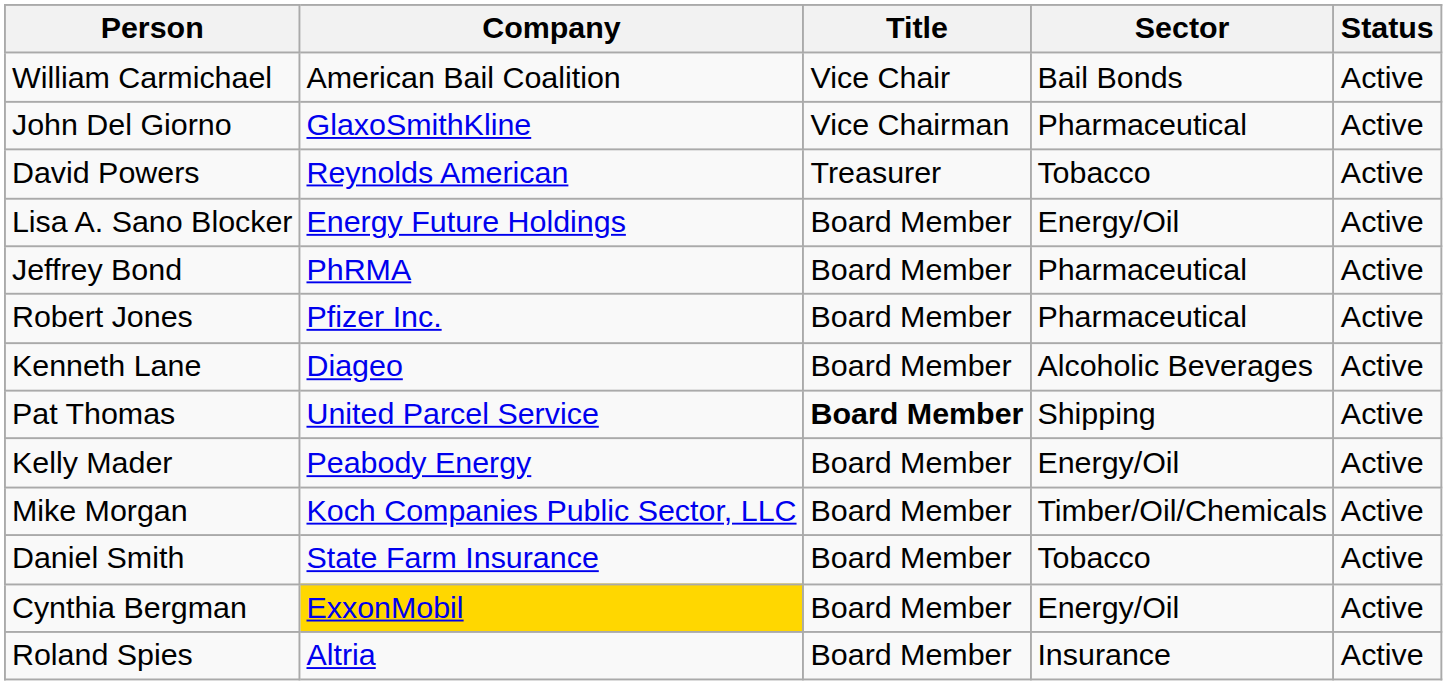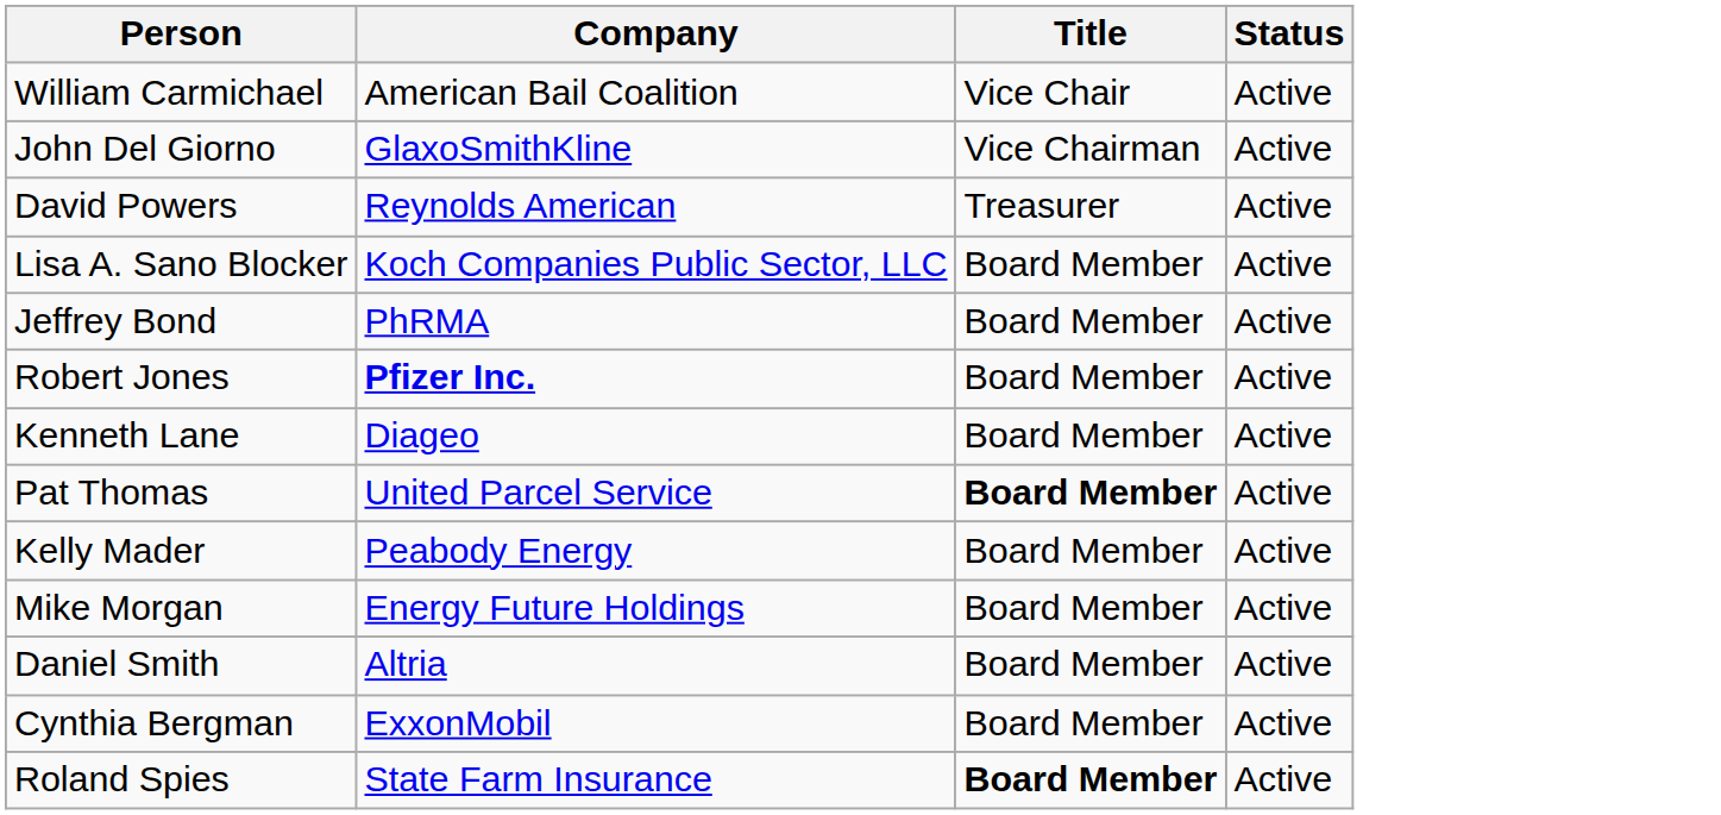- column: Sector | Bail Bonds | Pharmaceutical | Tobacco | Energy/Oil | Pharmaceutical | Pharmaceutical | Alcoholic Beverages | Shipping | Energy/Oil | Timber/Oil/Chemicals | Tobacco | Energy/Oil | Insurance
Lisa A. Sano Blocker | Company: Energy Future Holdings -> Koch Companies Public Sector, LLC
Robert Jones | Company: normal -> bold
Mike Morgan | Company: Koch Companies Public Sector, LLC -> Energy Future Holdings
Daniel Smith | Company: State Farm Insurance -> Altria
Cynthia Bergman | Company: gold background -> no background
Roland Spies | Company: Altria -> State Farm Insurance
Roland Spies | Title: normal -> bold
